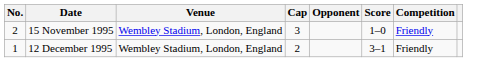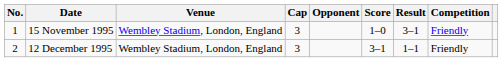+ column: Result | 3–1 | 1–1
15 November 1995 | No.: 2 -> 1
12 December 1995 | No.: 1 -> 2
12 December 1995 | Cap: 2 -> 3
